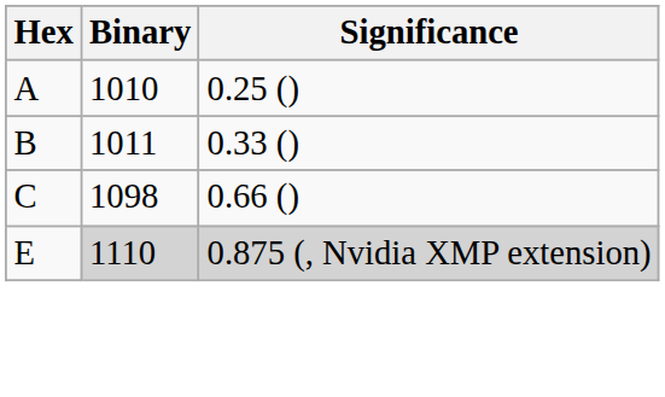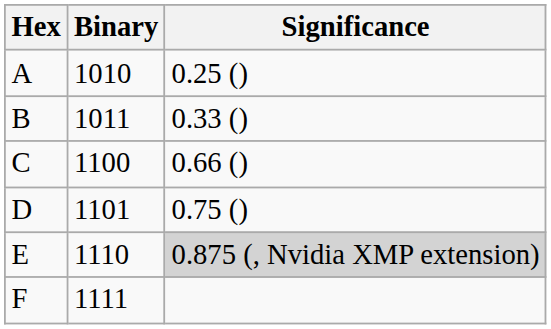C | Binary: 1098 -> 1100
+ row: D | 1101 | 0.75 ()
E | Binary: lightgrey background -> no background
+ row: F | 1111
